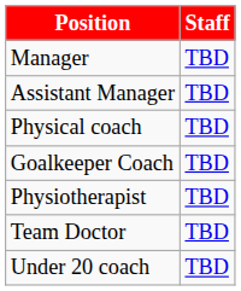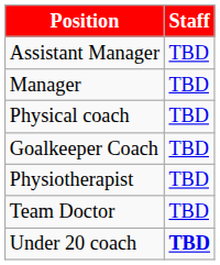rows swapped: Manager <-> Assistant Manager
Under 20 coach | Staff: normal -> bold
